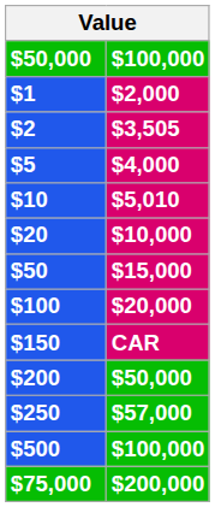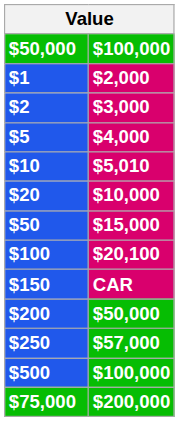$2 | $100,000: $3,505 -> $3,000
$100 | $100,000: $20,000 -> $20,100
